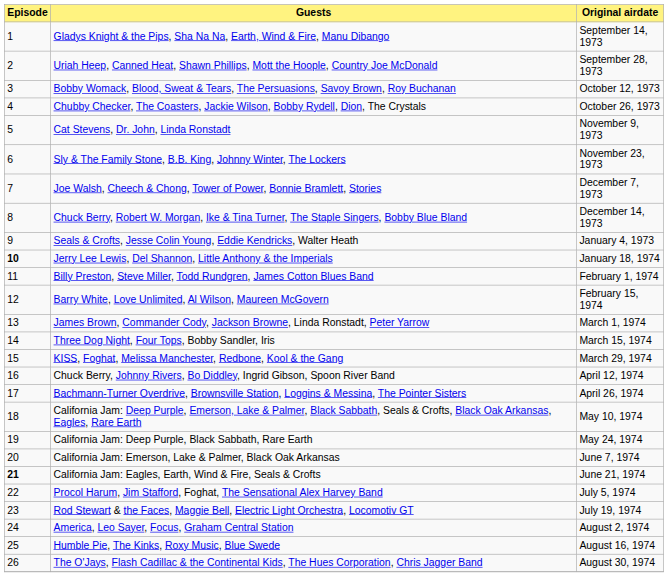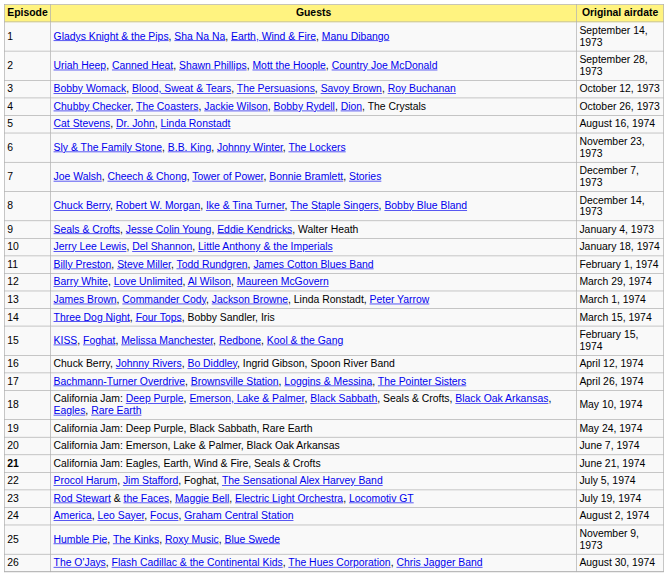Cat Stevens, Dr. John, Linda Ronstadt | Original airdate: November 9, 1973 -> August 16, 1974
Jerry Lee Lewis, Del Shannon, Little Anthony & the Imperials | Episode: bold -> normal
Barry White, Love Unlimited, Al Wilson, Maureen McGovern | Original airdate: February 15, 1974 -> March 29, 1974
KISS, Foghat, Melissa Manchester, Redbone, Kool & the Gang | Original airdate: March 29, 1974 -> February 15, 1974
Humble Pie, The Kinks, Roxy Music, Blue Swede | Original airdate: August 16, 1974 -> November 9, 1973
